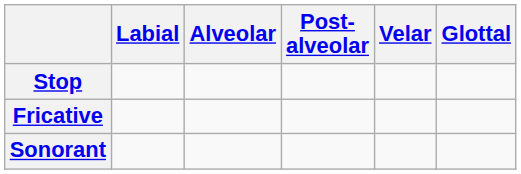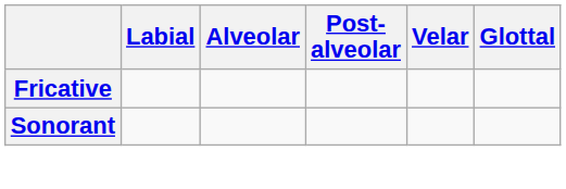- row: Stop
